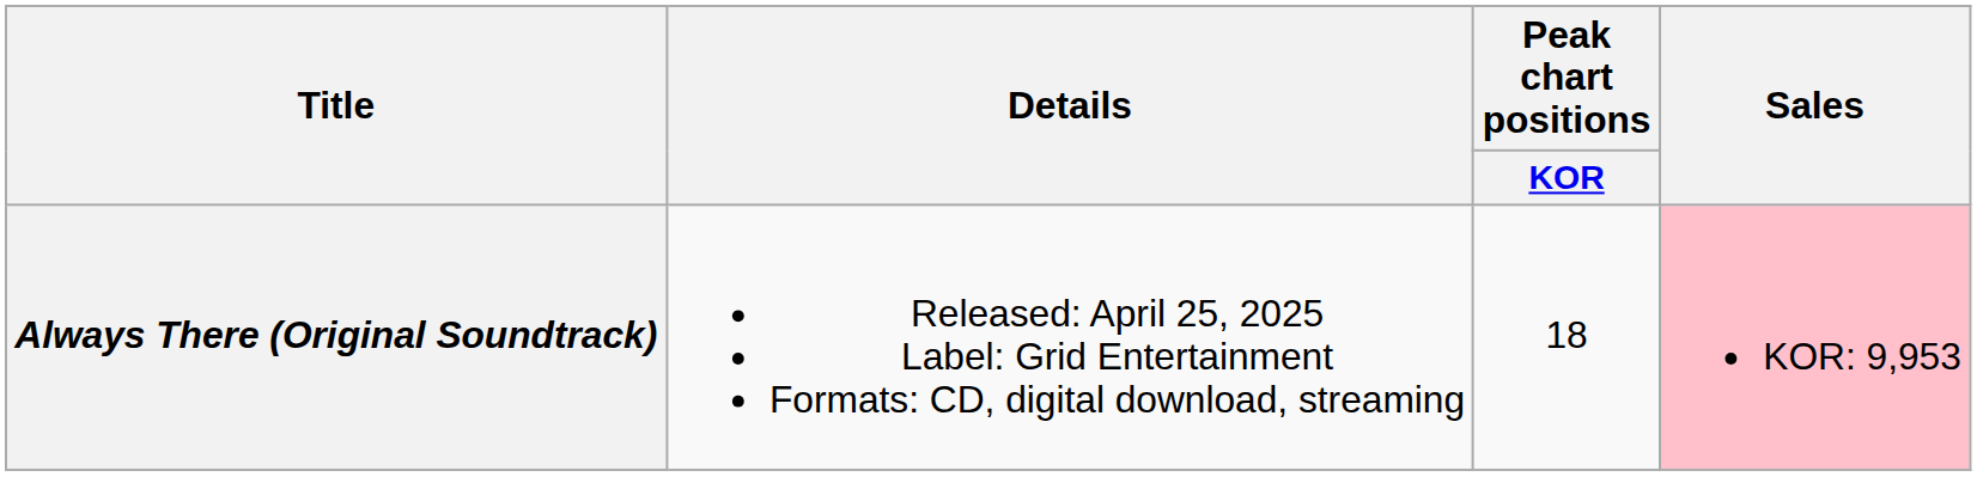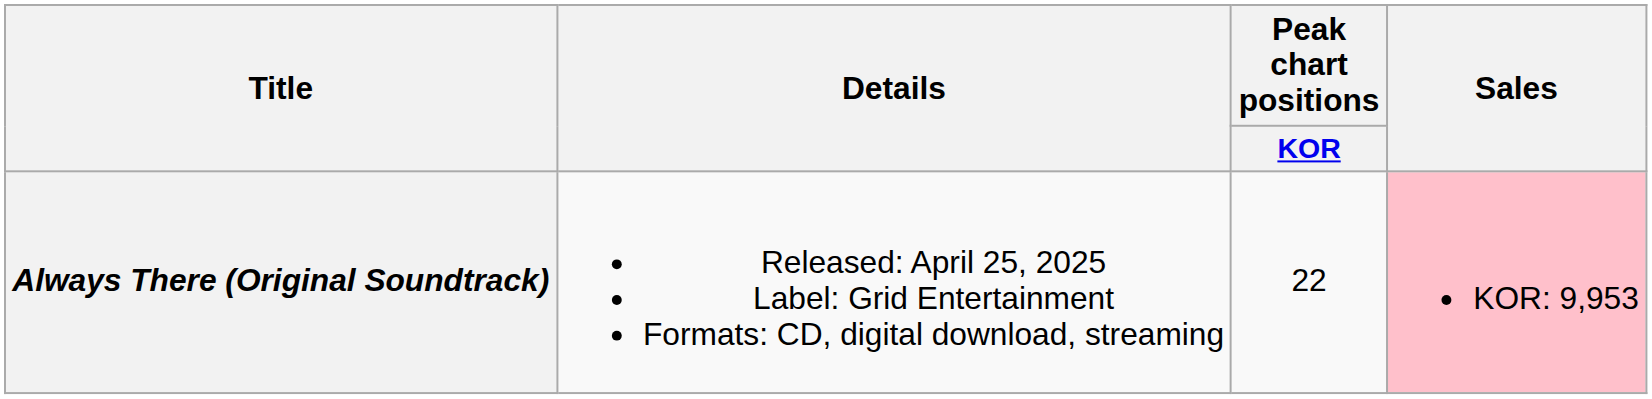Always There (Original Soundtrack) | Peak chart positions / KOR: 18 -> 22
